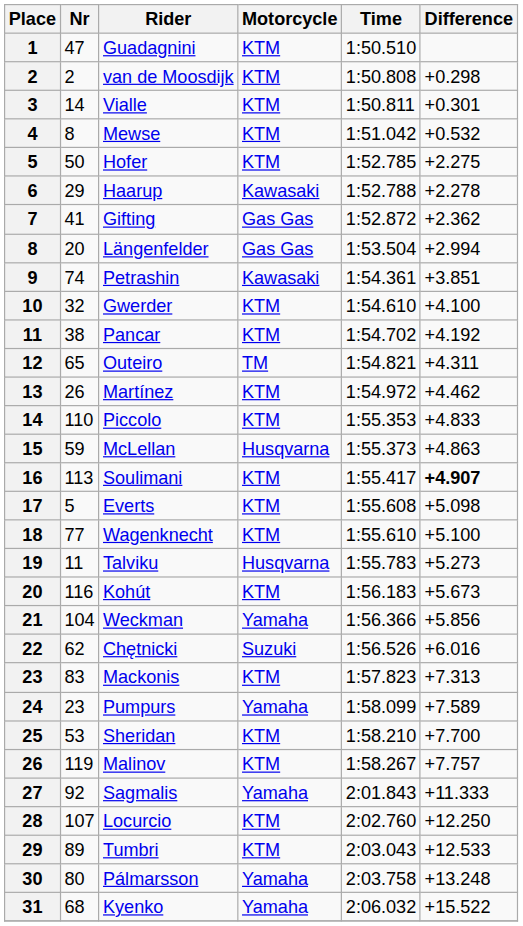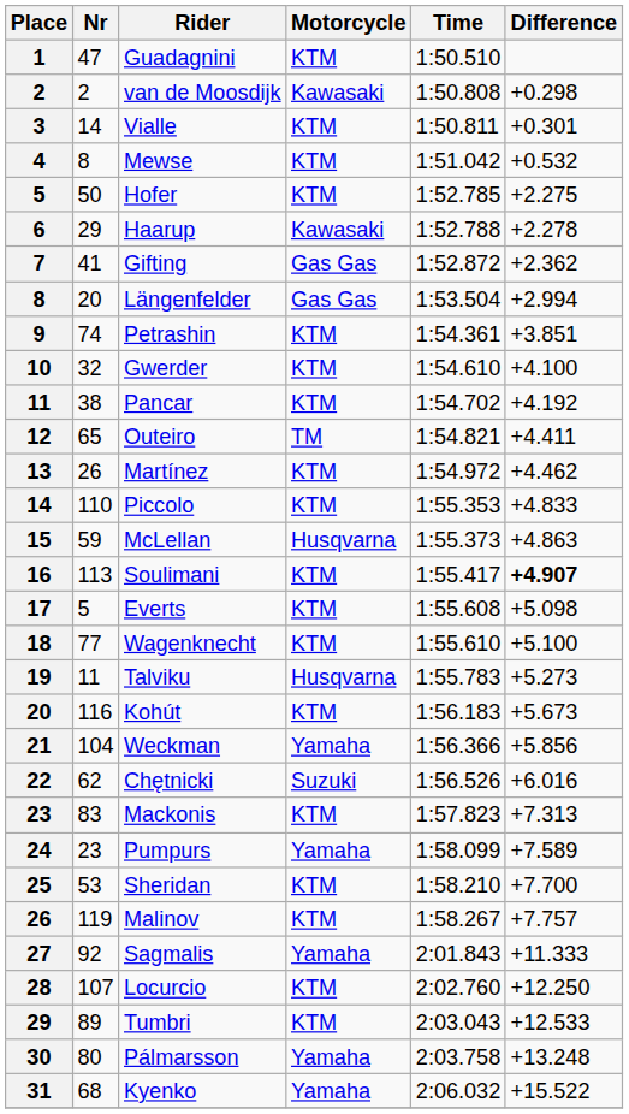van de Moosdijk | Motorcycle: KTM -> Kawasaki
Petrashin | Motorcycle: Kawasaki -> KTM
Outeiro | Difference: +4.311 -> +4.411
